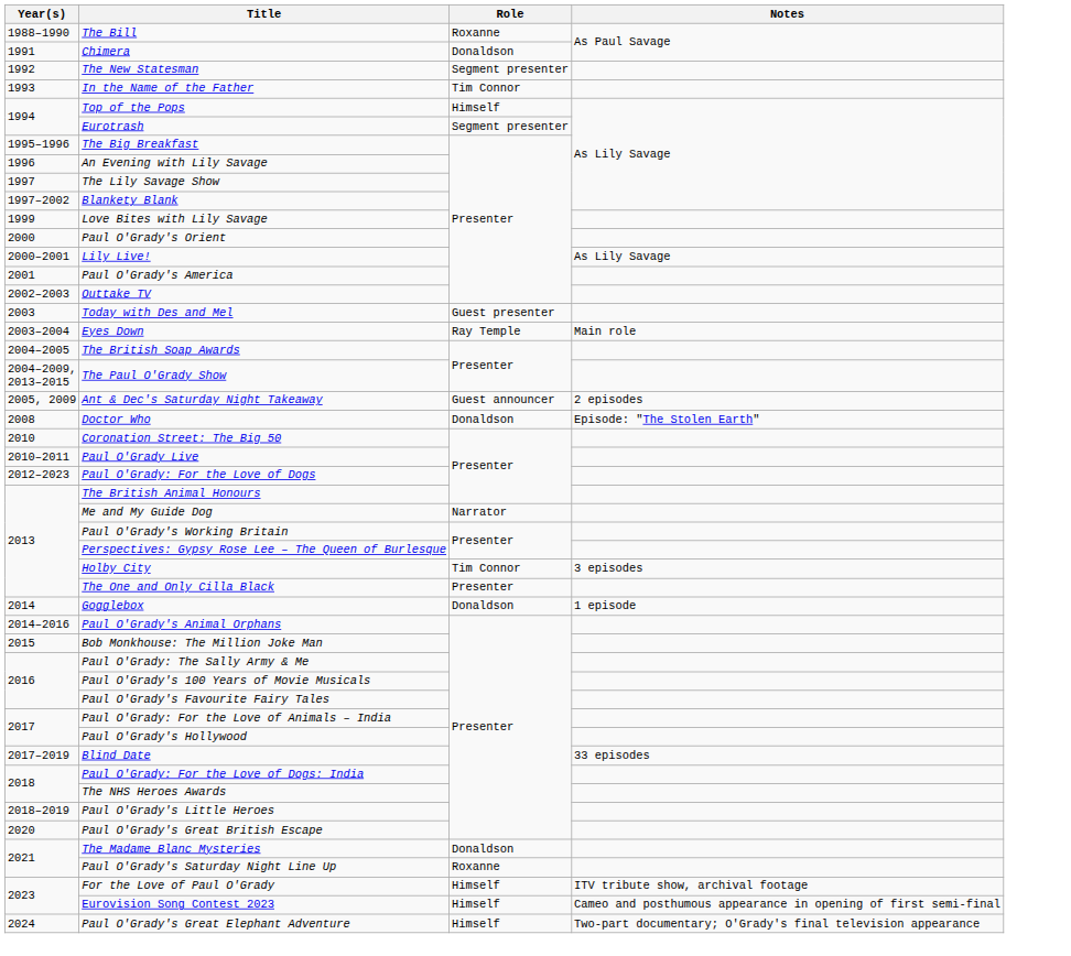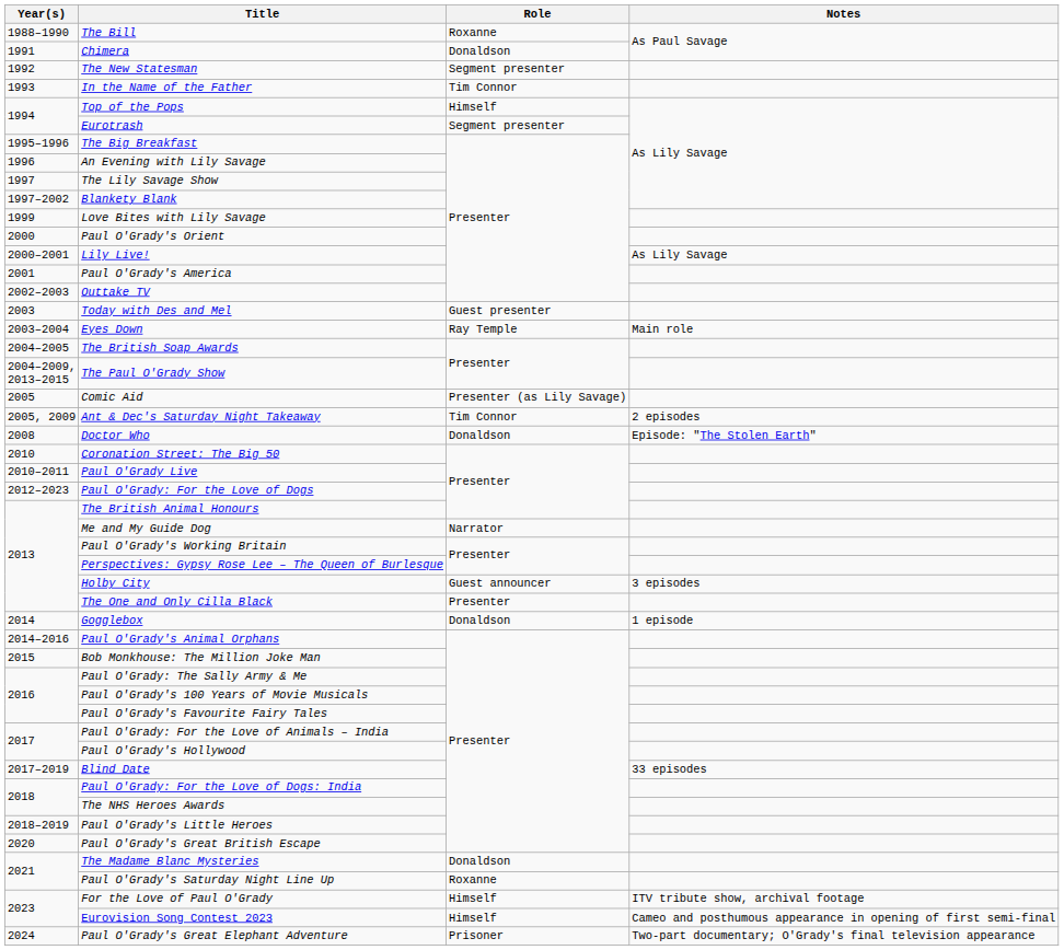+ row: 2005 | Comic Aid | Presenter (as Lily Savage)
Ant & Dec's Saturday Night Takeaway | Role: Guest announcer -> Tim Connor
Holby City | Role: Tim Connor -> Guest announcer
Paul O'Grady's Great Elephant Adventure | Role: Himself -> Prisoner
